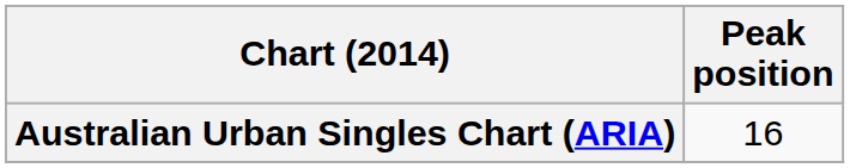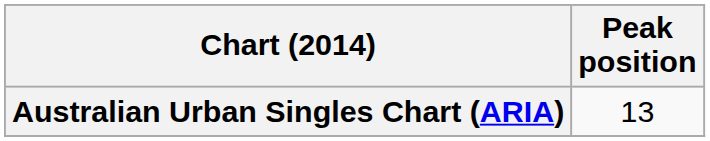Australian Urban Singles Chart (ARIA) | Peak position: 16 -> 13
